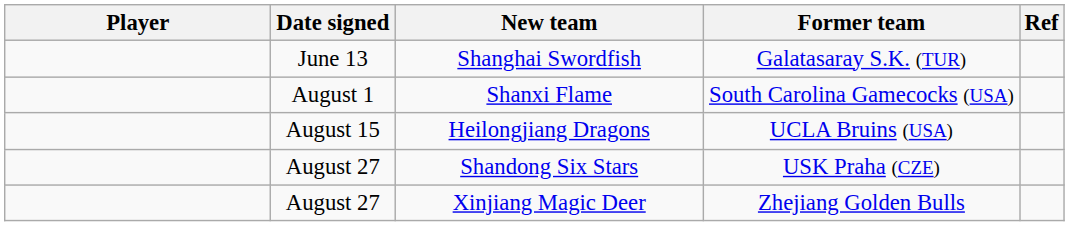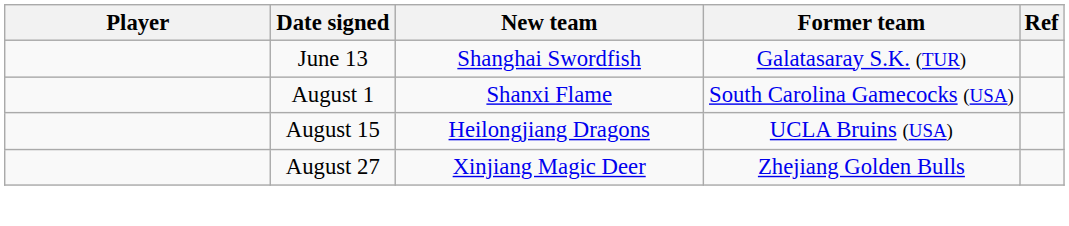- row: August 27 | Shandong Six Stars | USK Praha (CZE)
